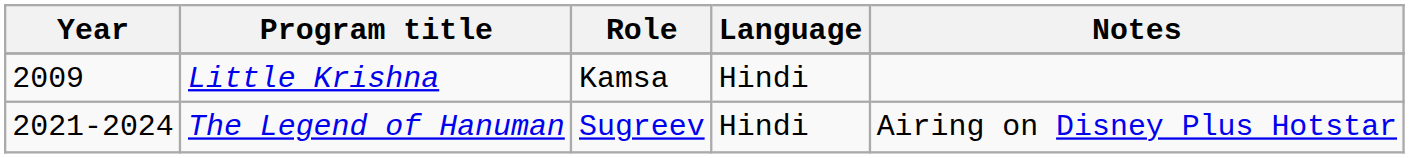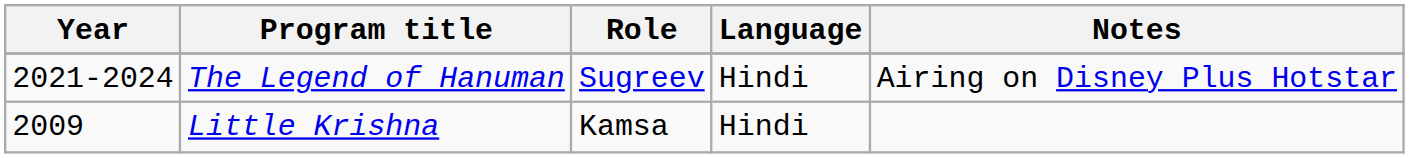rows swapped: Little Krishna <-> The Legend of Hanuman
